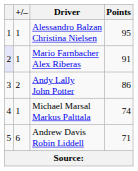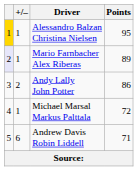Alessandro Balzan Christina Nielsen | column 1: no background -> gold background
Mario Farnbacher Alex Riberas | Points: 91 -> 89
Michael Marsal Markus Palttala | Points: 74 -> 72
